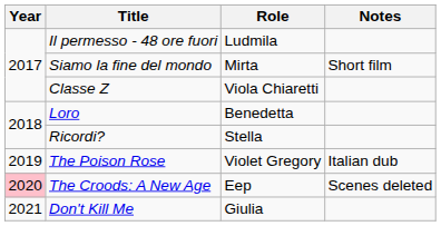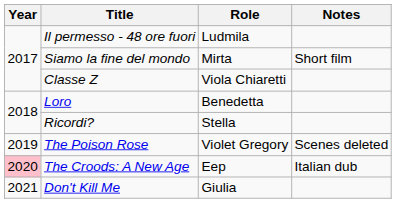The Poison Rose | Notes: Italian dub -> Scenes deleted
The Croods: A New Age | Notes: Scenes deleted -> Italian dub
